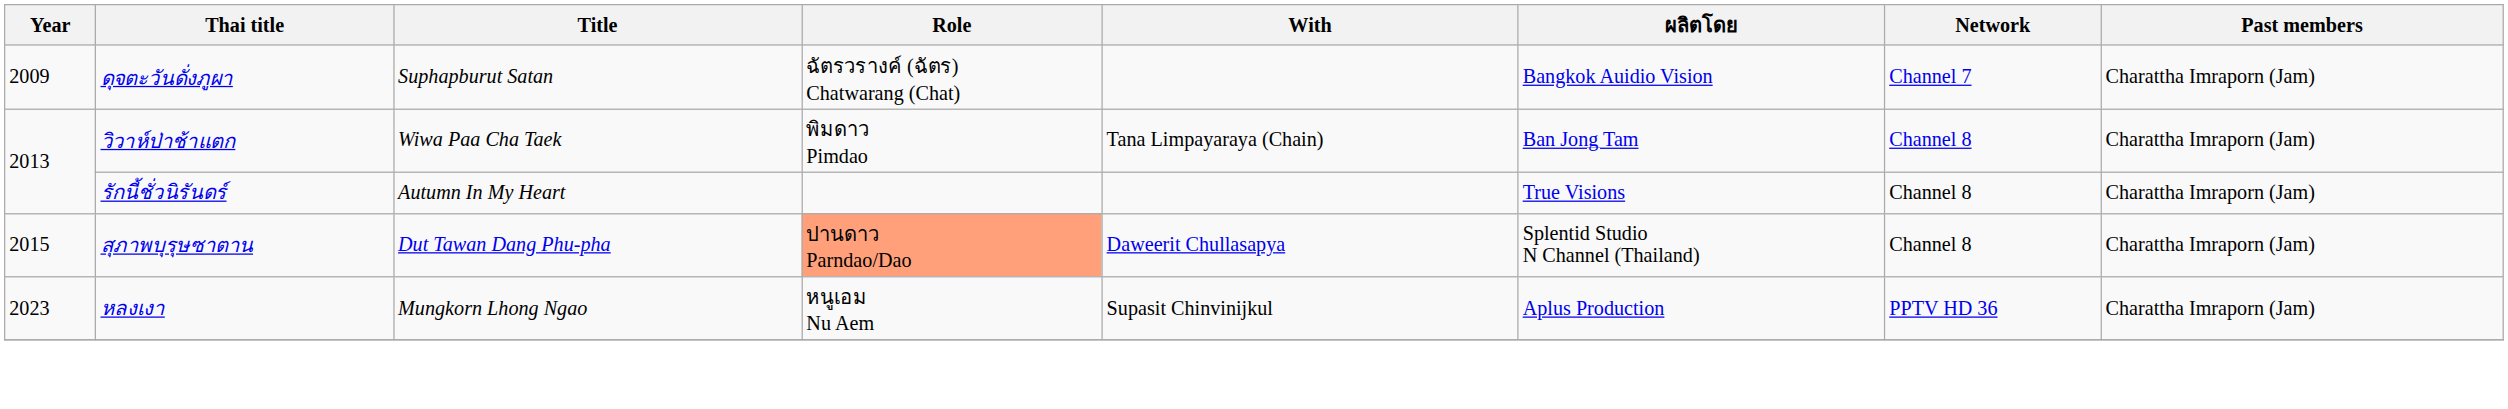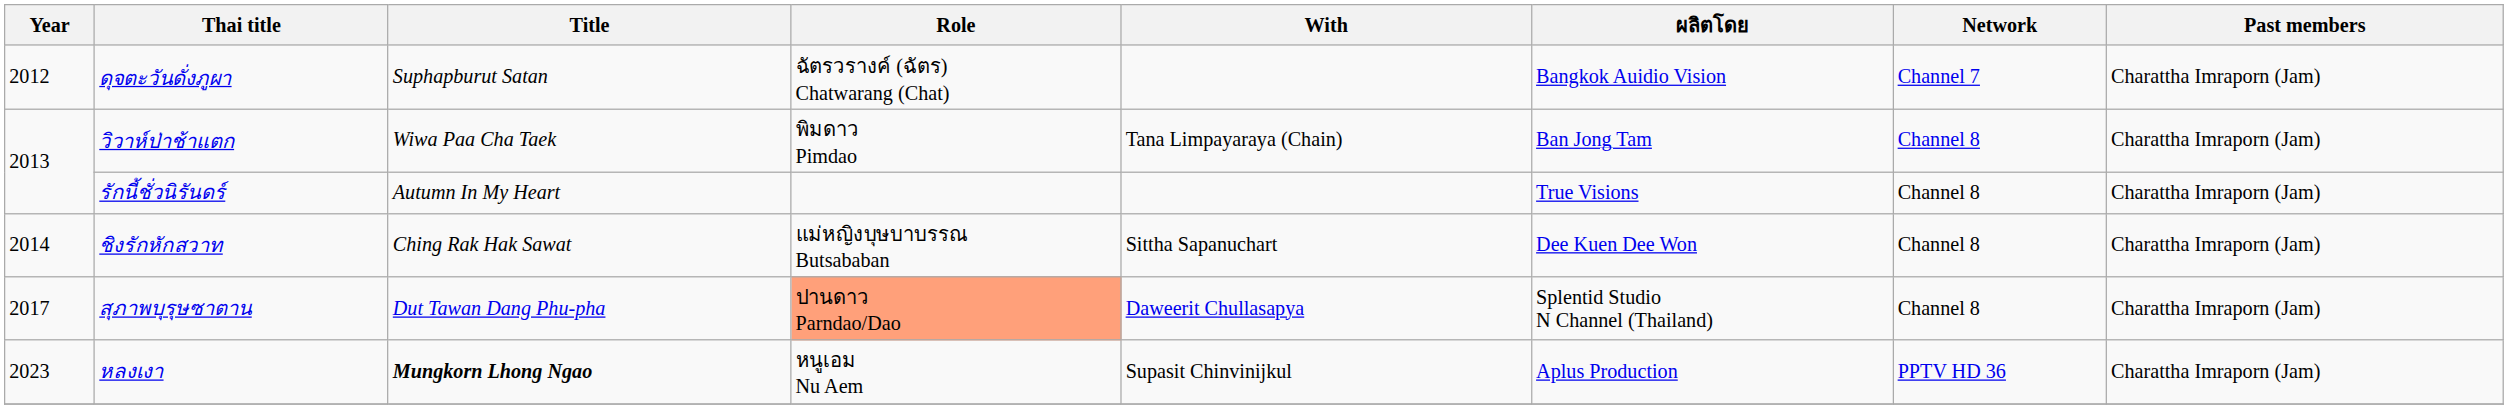ดุจตะวันดั่งภูผา | Year: 2009 -> 2012
+ row: 2014 | ชิงรักหักสวาท | Ching Rak Hak Sawat | แม่หญิงบุษบาบรรณ Butsababan | Sittha Sapanuchart | Dee Kuen Dee Won | Channel 8 | Charattha Imraporn (Jam)
สุภาพบุรุษซาตาน | Year: 2015 -> 2017
หลงเงา | Title: normal -> bold
